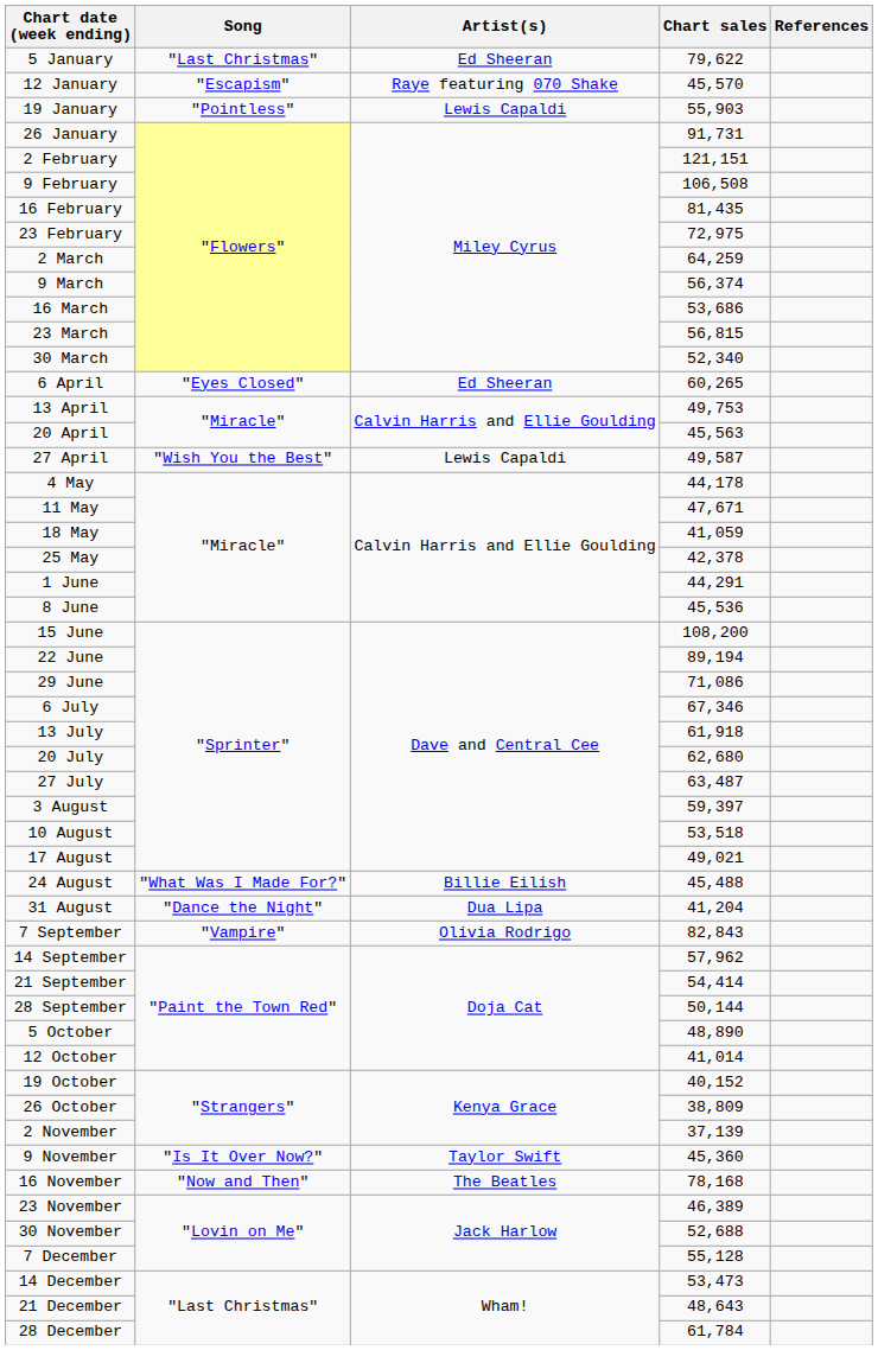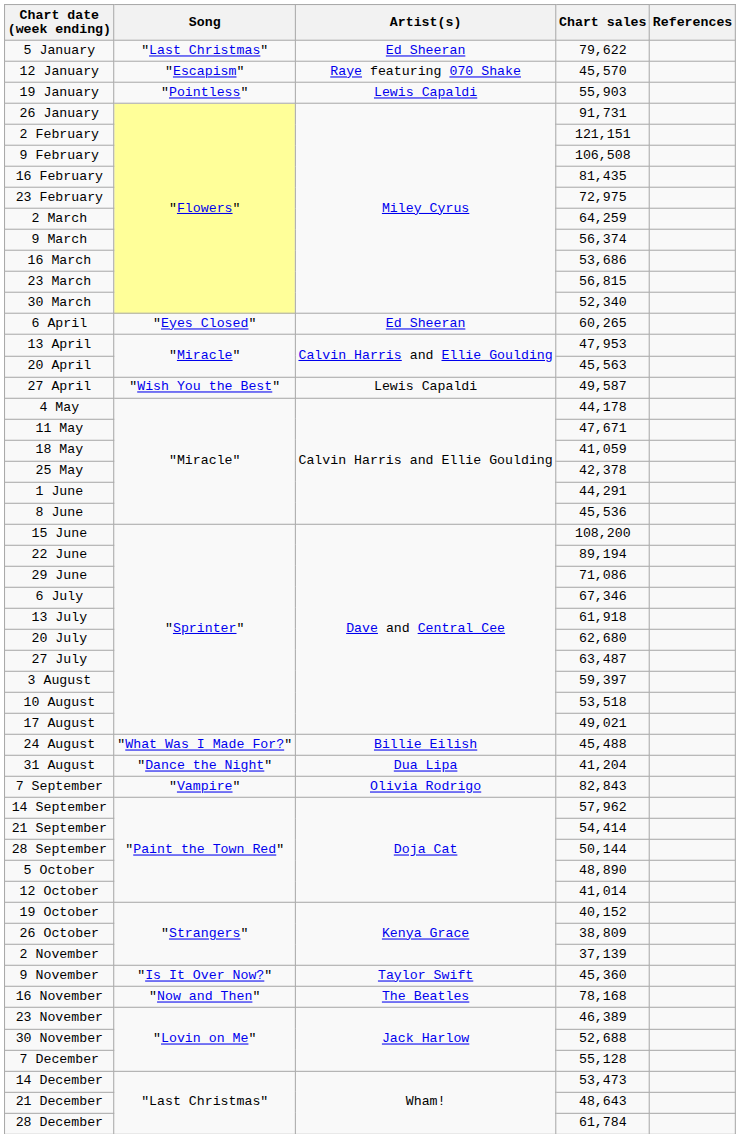13 April | Chart sales: 49,753 -> 47,953
